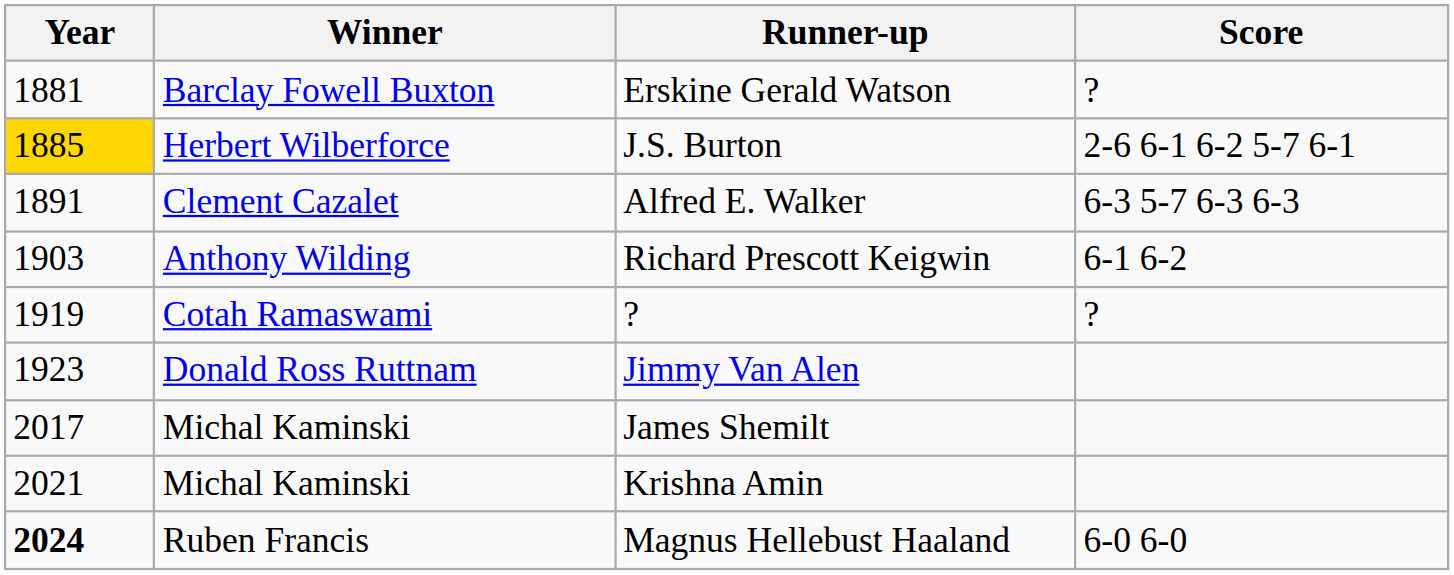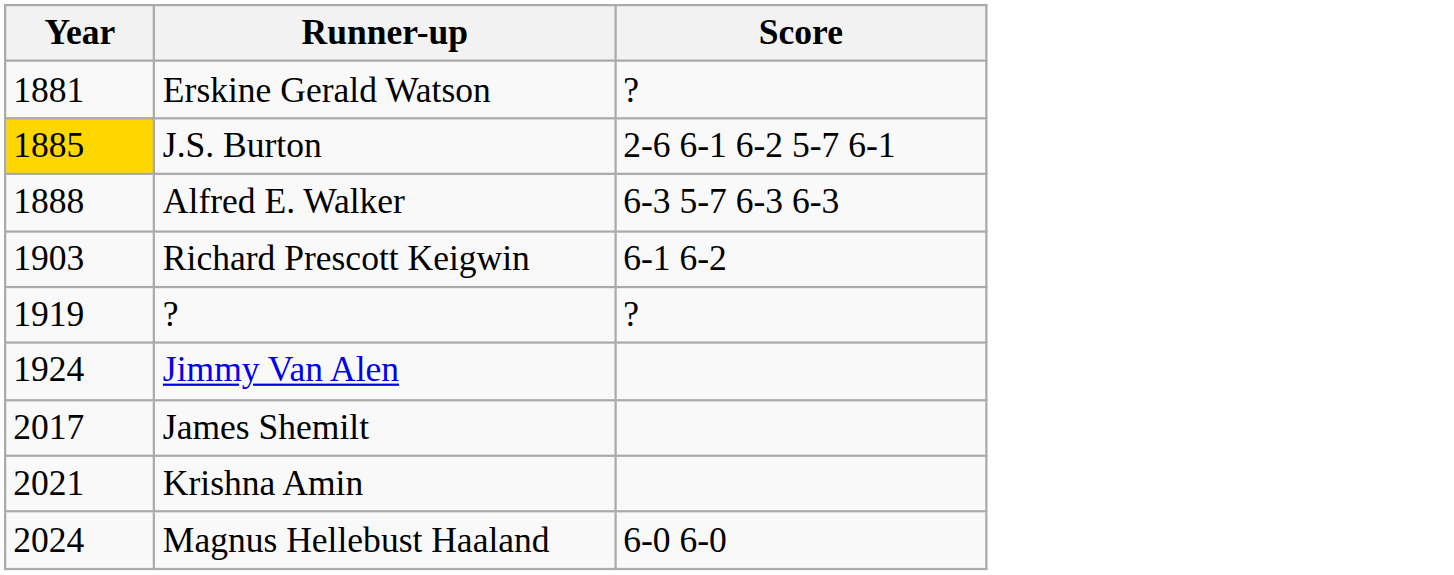- column: Winner | Barclay Fowell Buxton | Herbert Wilberforce | Clement Cazalet | Anthony Wilding | Cotah Ramaswami | Donald Ross Ruttnam | Michal Kaminski | Michal Kaminski | Ruben Francis
Alfred E. Walker | Year: 1891 -> 1888
Jimmy Van Alen | Year: 1923 -> 1924
Magnus Hellebust Haaland | Year: bold -> normal
